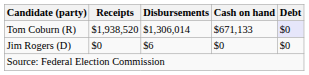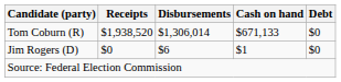Tom Coburn (R) | Debt: lavender background -> no background
Jim Rogers (D) | Cash on hand: $0 -> $1
